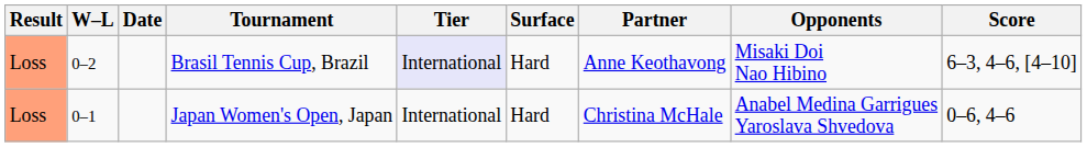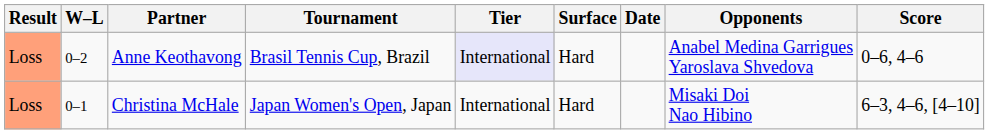columns swapped: Date <-> Partner
Brasil Tennis Cup, Brazil | Opponents: Misaki Doi Nao Hibino -> Anabel Medina Garrigues Yaroslava Shvedova
Brasil Tennis Cup, Brazil | Score: 6–3, 4–6, [4–10] -> 0–6, 4–6
Japan Women's Open, Japan | Opponents: Anabel Medina Garrigues Yaroslava Shvedova -> Misaki Doi Nao Hibino
Japan Women's Open, Japan | Score: 0–6, 4–6 -> 6–3, 4–6, [4–10]
